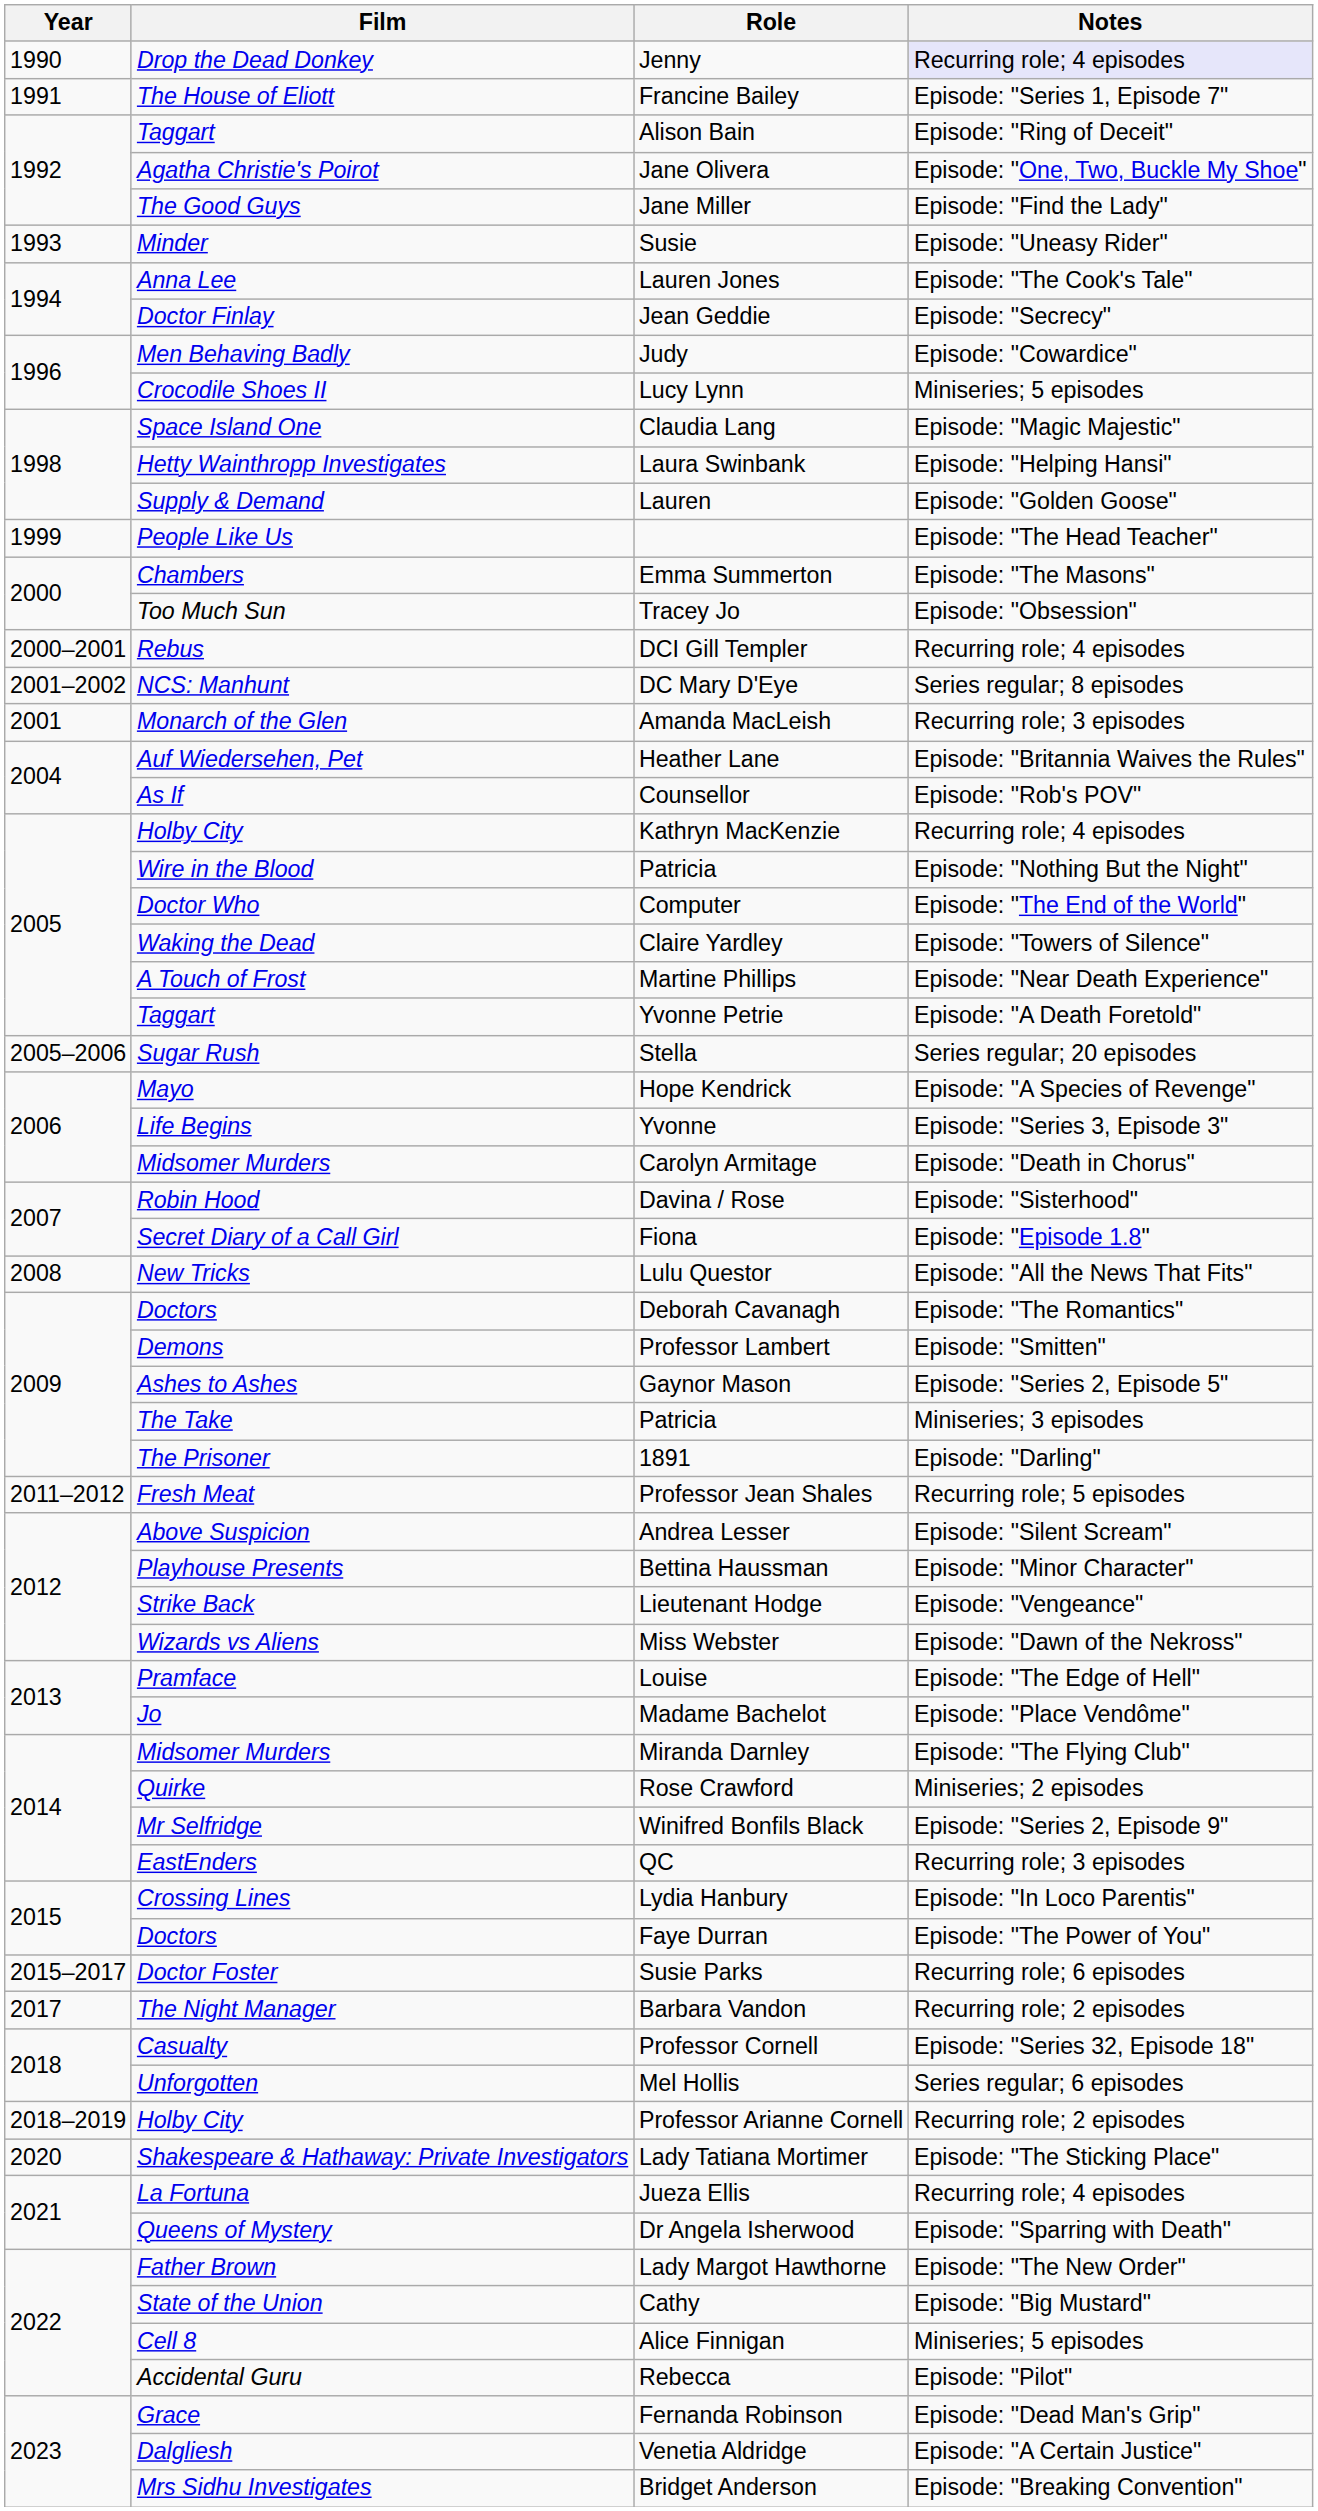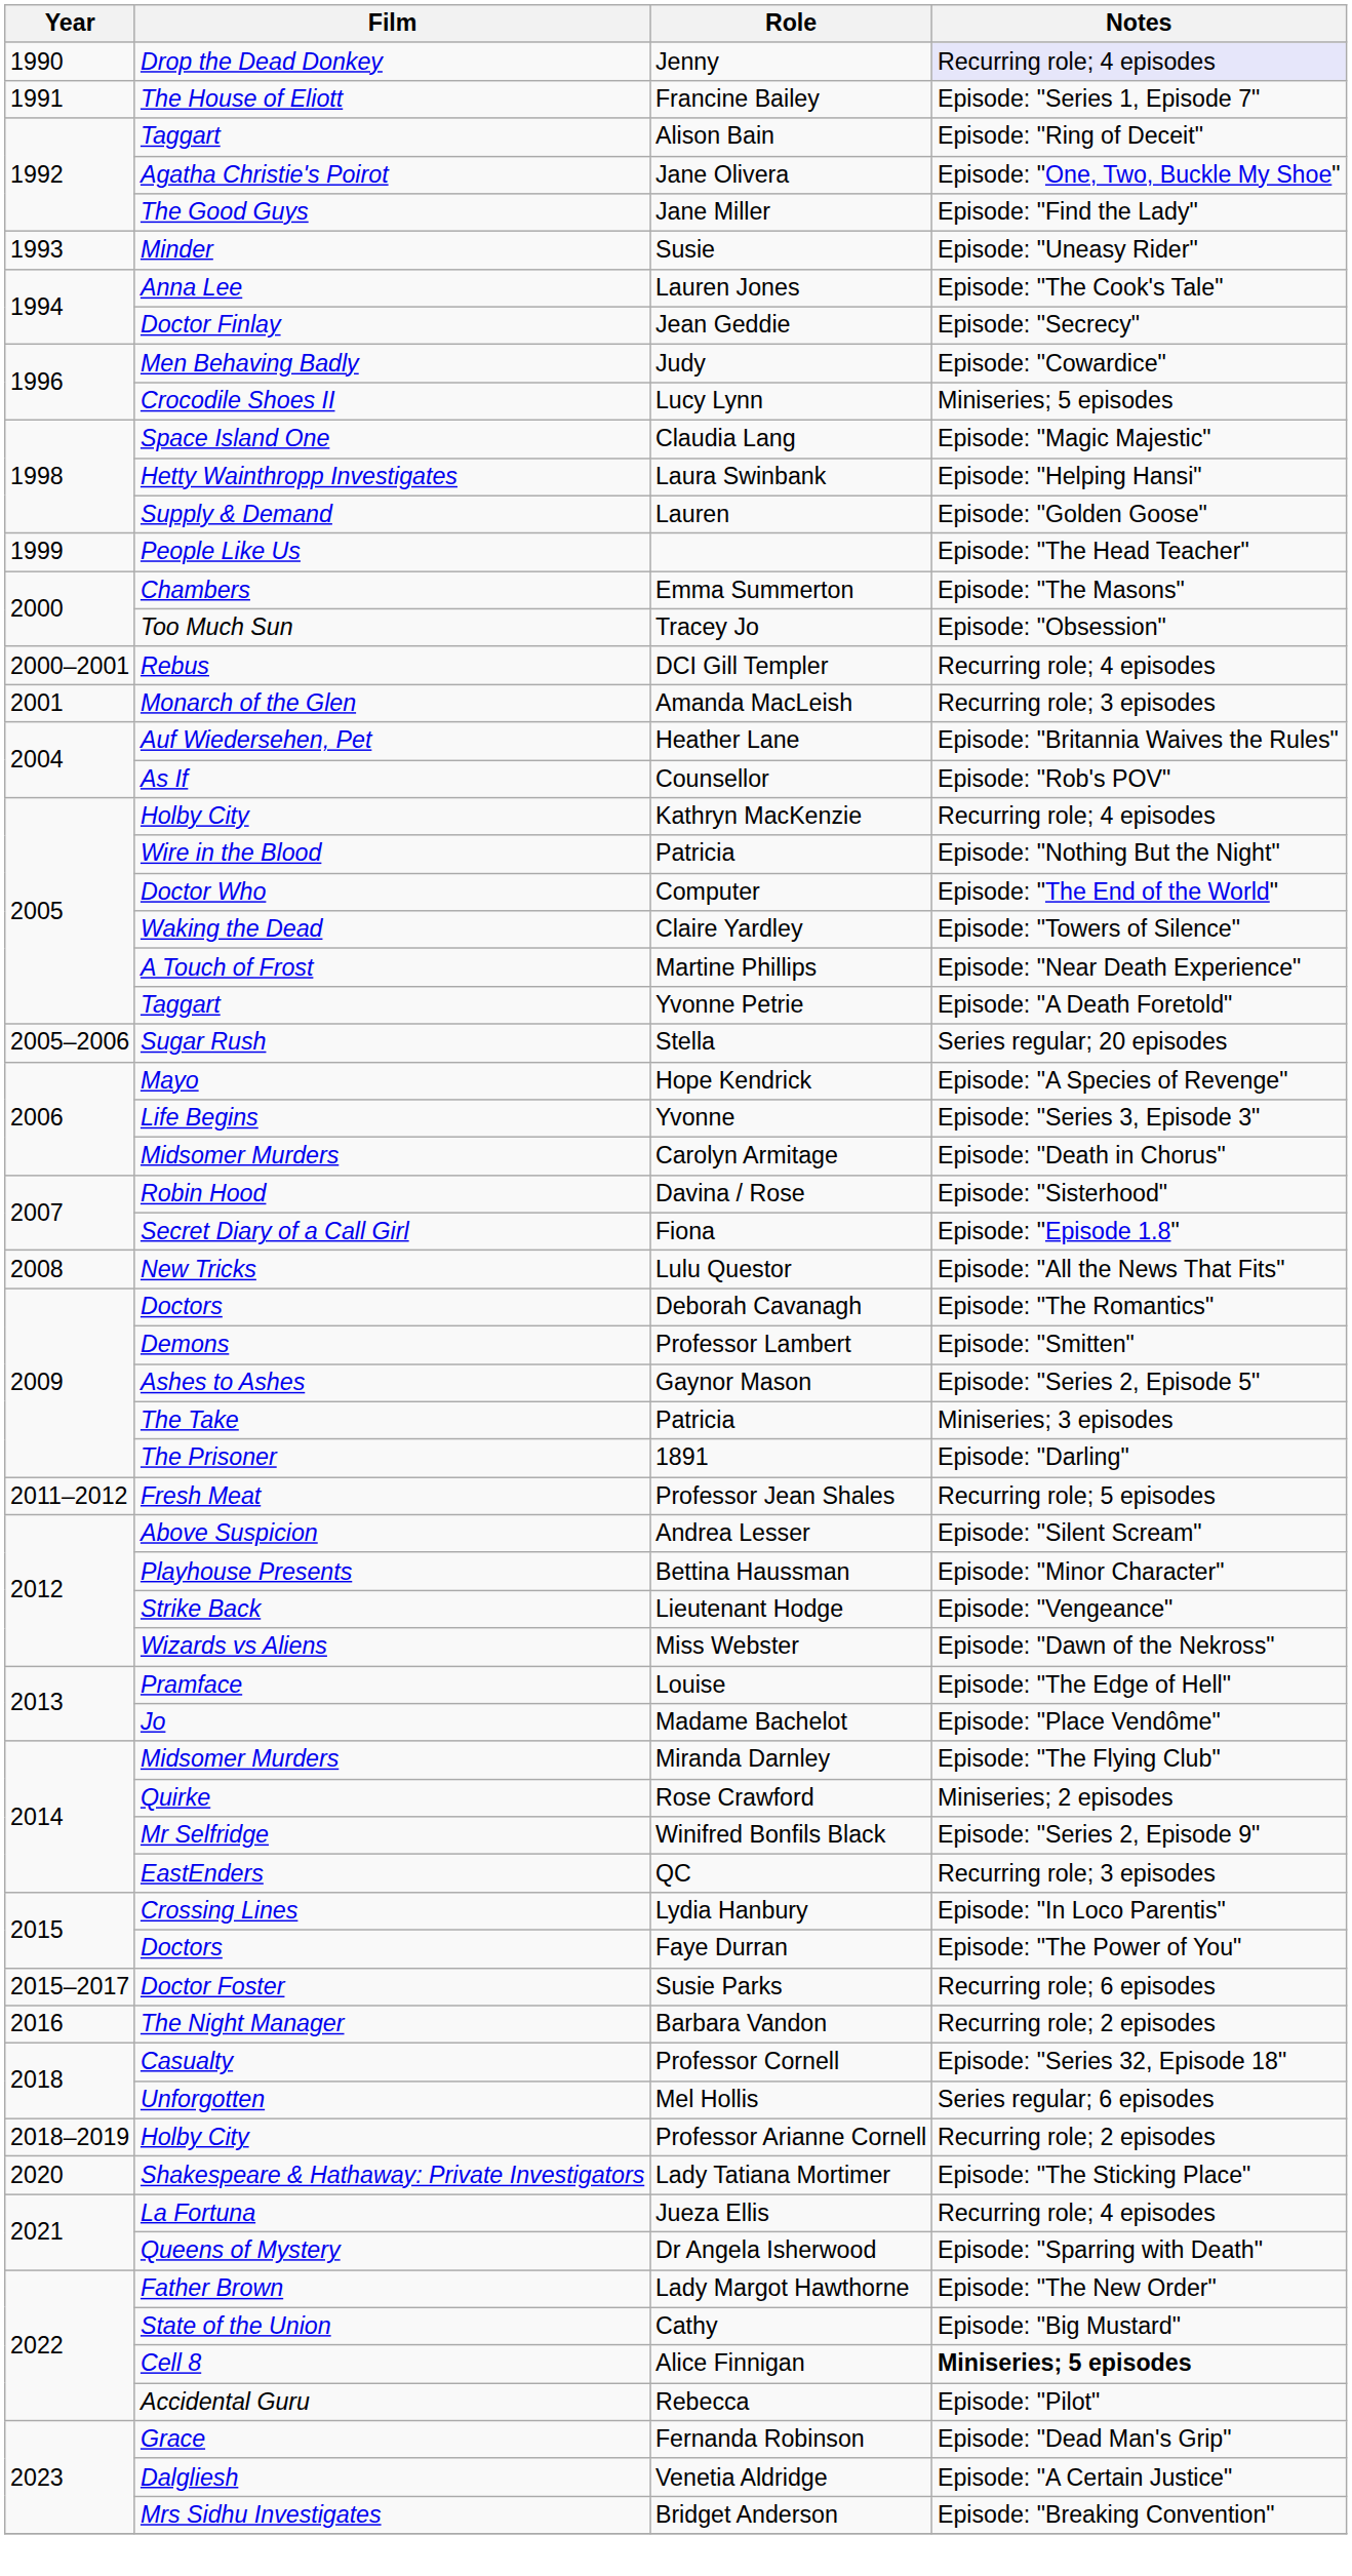- row: 2001–2002 | NCS: Manhunt | DC Mary D'Eye | Series regular; 8 episodes
Barbara Vandon | Year: 2017 -> 2016
Alice Finnigan | Notes: normal -> bold
